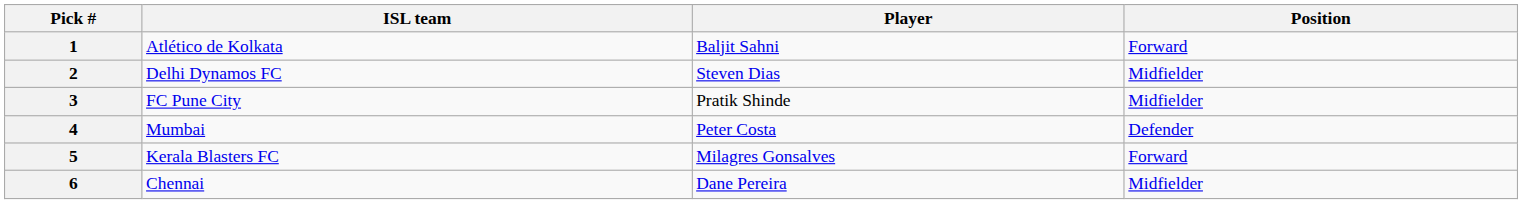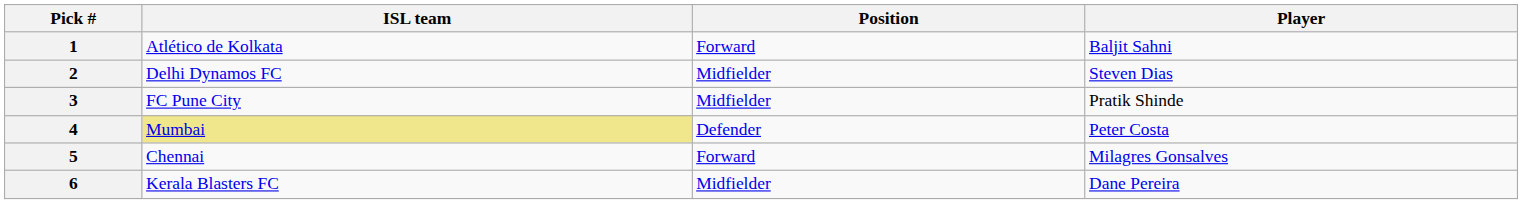columns swapped: Player <-> Position
4 | ISL team: no background -> khaki background
5 | ISL team: Kerala Blasters FC -> Chennai
6 | ISL team: Chennai -> Kerala Blasters FC
